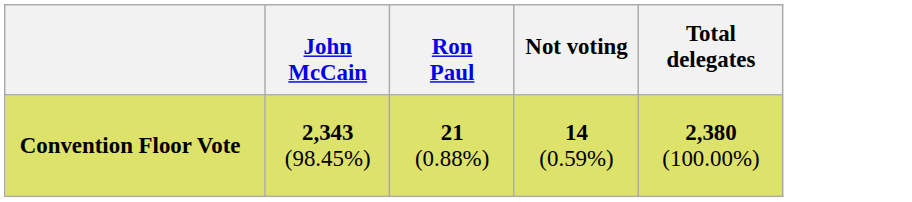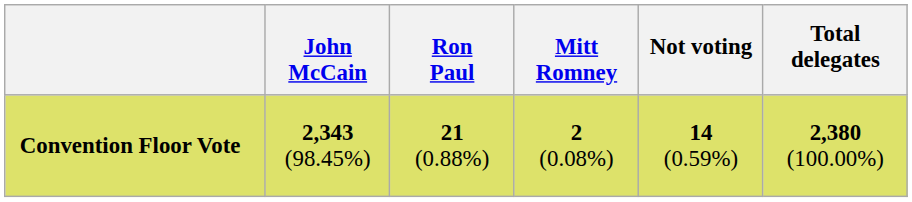+ column: Mitt Romney | 2 (0.08%)
